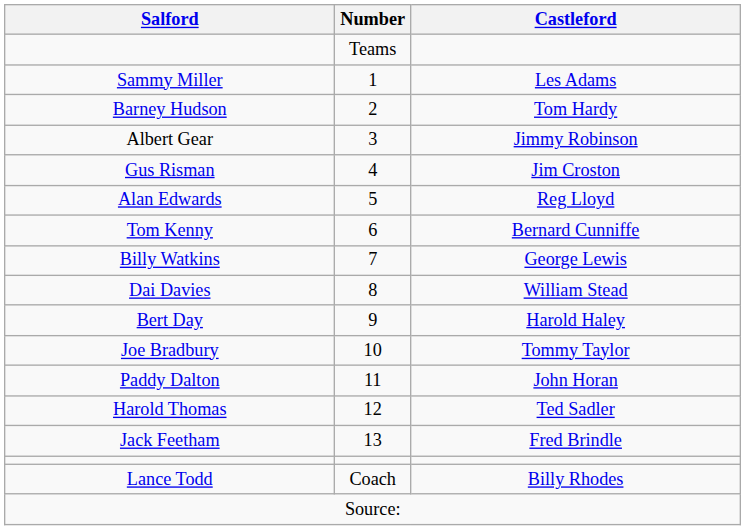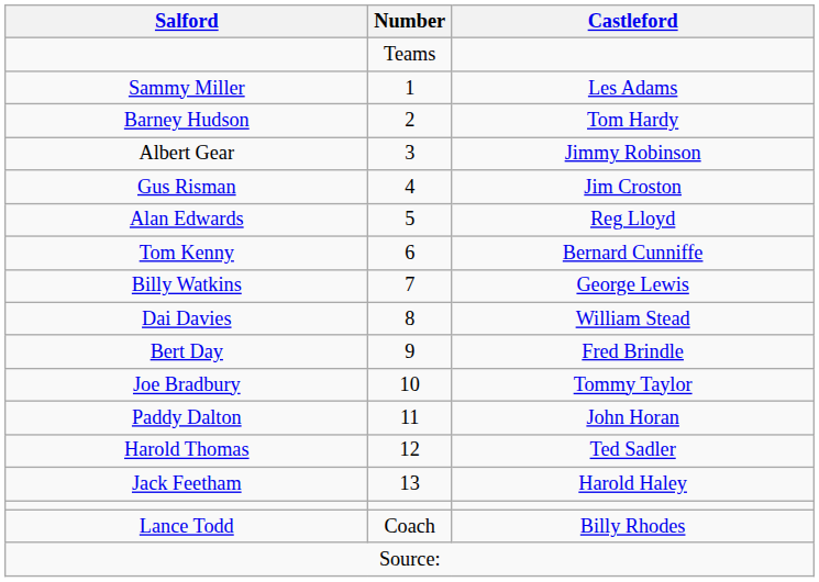Bert Day | Castleford: Harold Haley -> Fred Brindle
Jack Feetham | Castleford: Fred Brindle -> Harold Haley
